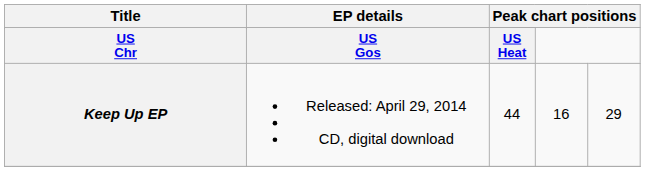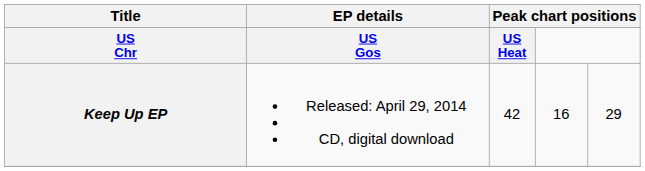Keep Up EP | column 3: 44 -> 42
